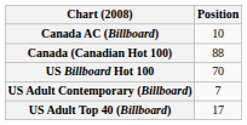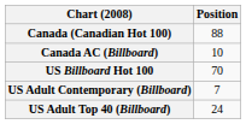rows swapped: Canada (Canadian Hot 100) <-> Canada AC (Billboard)
US Adult Top 40 (Billboard) | Position: 17 -> 24
